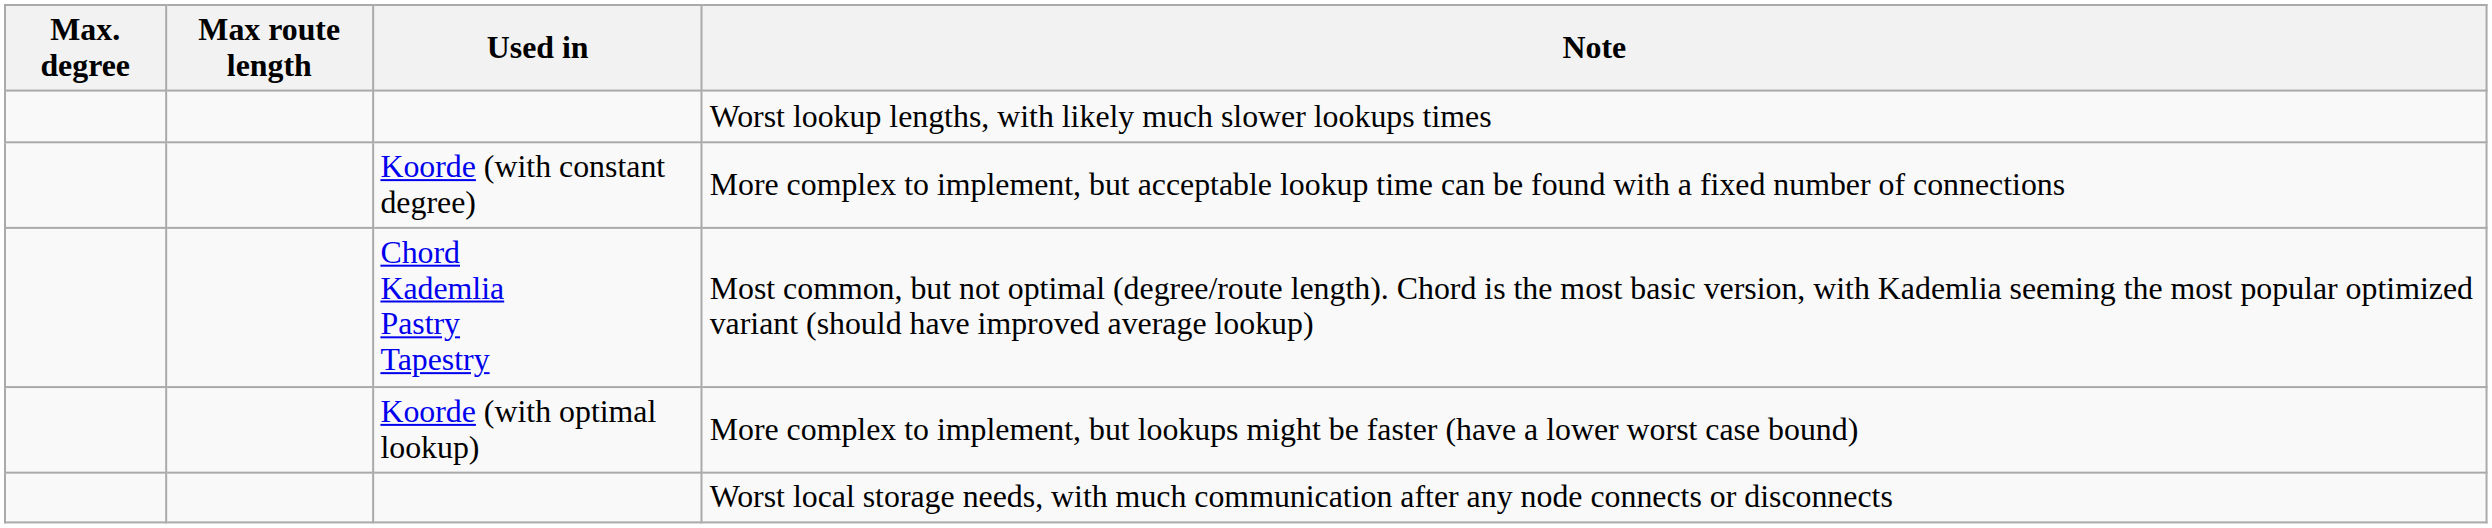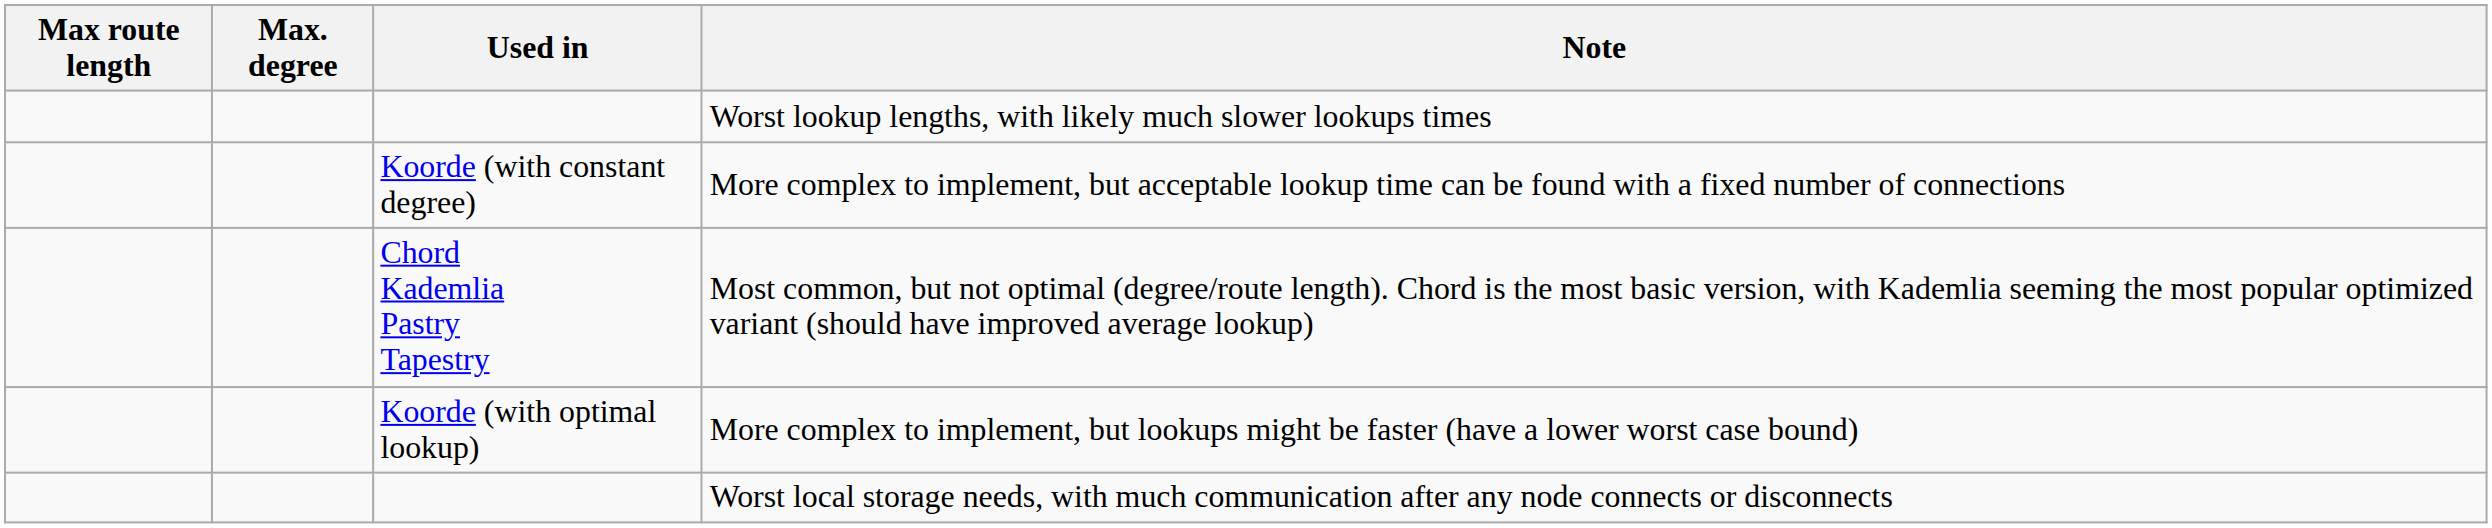columns swapped: Max. degree <-> Max route length
